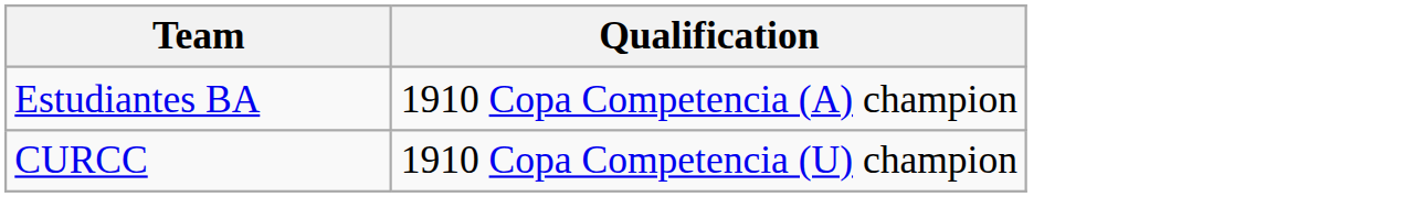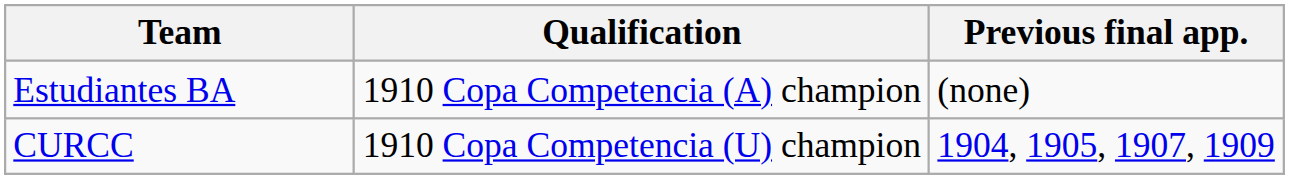+ column: Previous final app. | (none) | 1904, 1905, 1907, 1909
